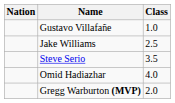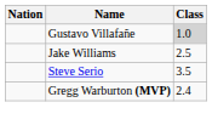Gustavo Villafañe | Class: no background -> lightgrey background
- row: Omid Hadiazhar | 4.0
Gregg Warburton (MVP) | Class: 2.0 -> 2.4
